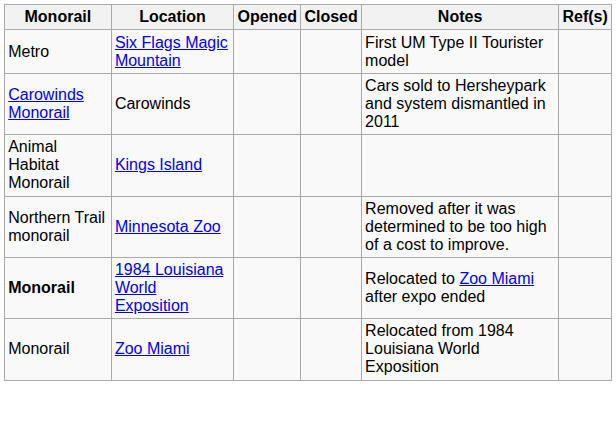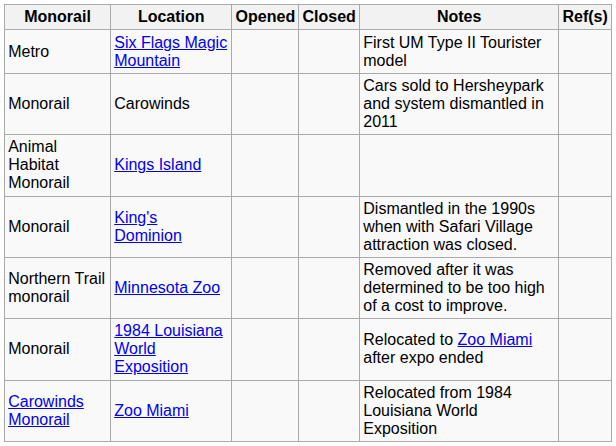Carowinds | Monorail: Carowinds Monorail -> Monorail
+ row: Monorail | King's Dominion | Dismantled in the 1990s when with Safari Village attraction was closed.
1984 Louisiana World Exposition | Monorail: bold -> normal
Zoo Miami | Monorail: Monorail -> Carowinds Monorail
